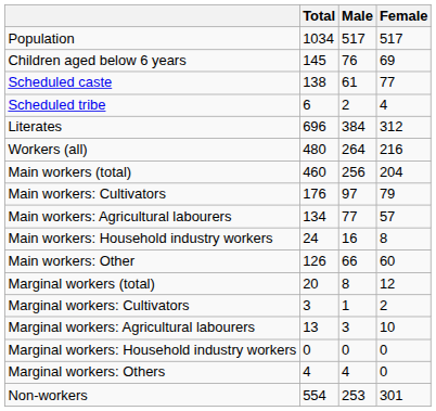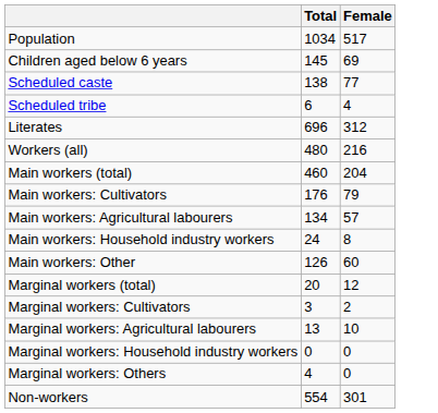- column: Male | 517 | 76 | 61 | 2 | 384 | 264 | 256 | 97 | 77 | 16 | 66 | 8 | 1 | 3 | 0 | 4 | 253
